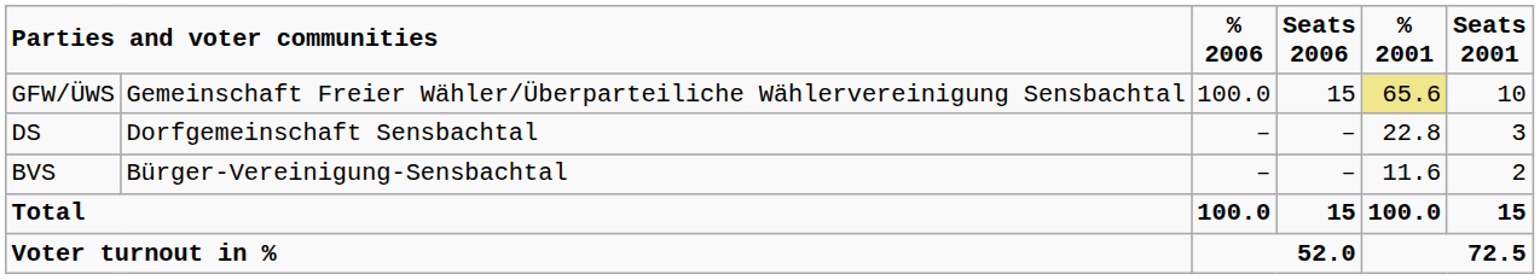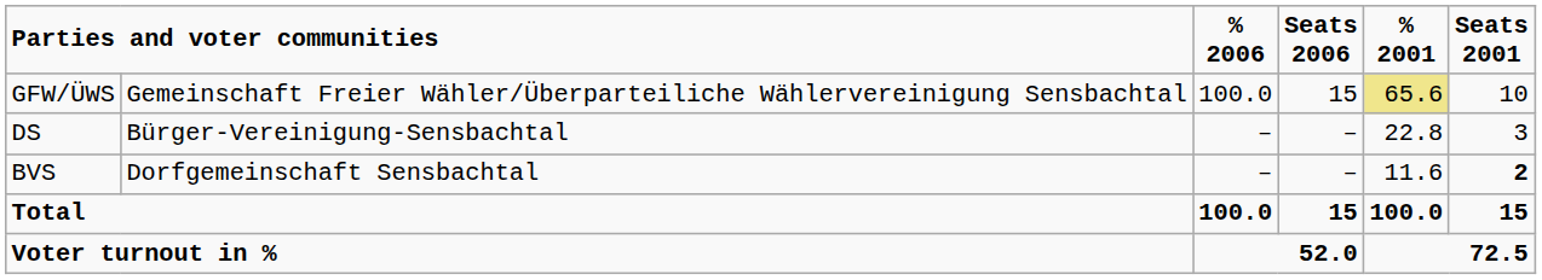DS | column 2: Dorfgemeinschaft Sensbachtal -> Bürger-Vereinigung-Sensbachtal
BVS | column 2: Bürger-Vereinigung-Sensbachtal -> Dorfgemeinschaft Sensbachtal
BVS | Seats 2001: normal -> bold
